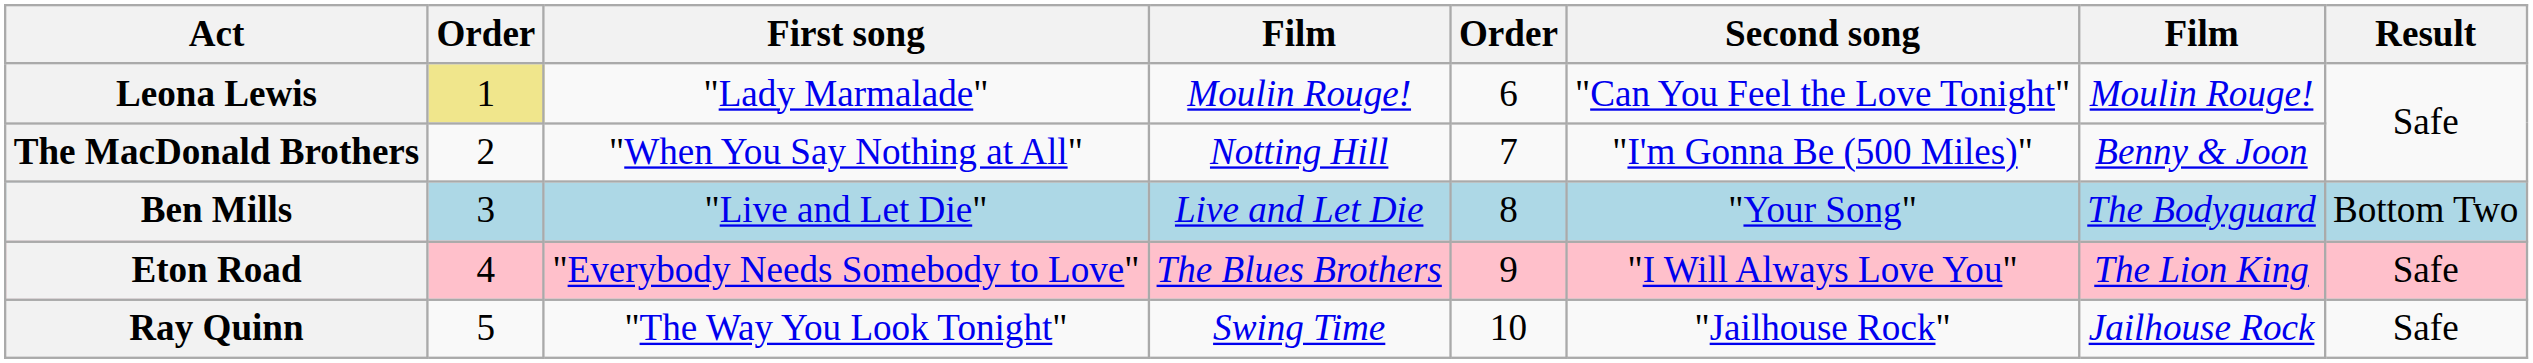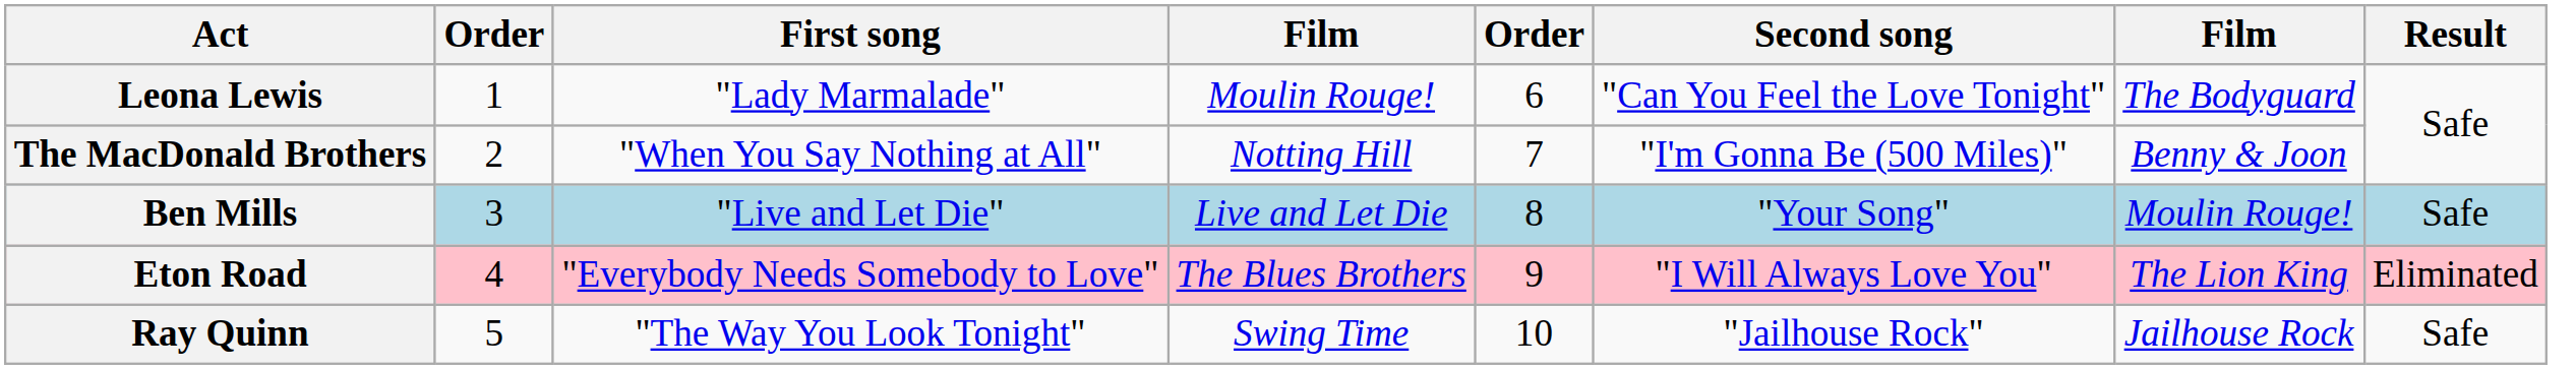Leona Lewis | column 2: khaki background -> no background
Leona Lewis | column 7: Moulin Rouge! -> The Bodyguard
Ben Mills | column 7: The Bodyguard -> Moulin Rouge!
Ben Mills | Result: Bottom Two -> Safe
Eton Road | Result: Safe -> Eliminated
